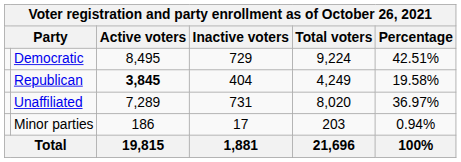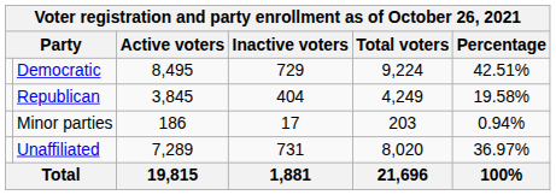Republican | Active voters: bold -> normal
rows swapped: Unaffiliated <-> Minor parties
